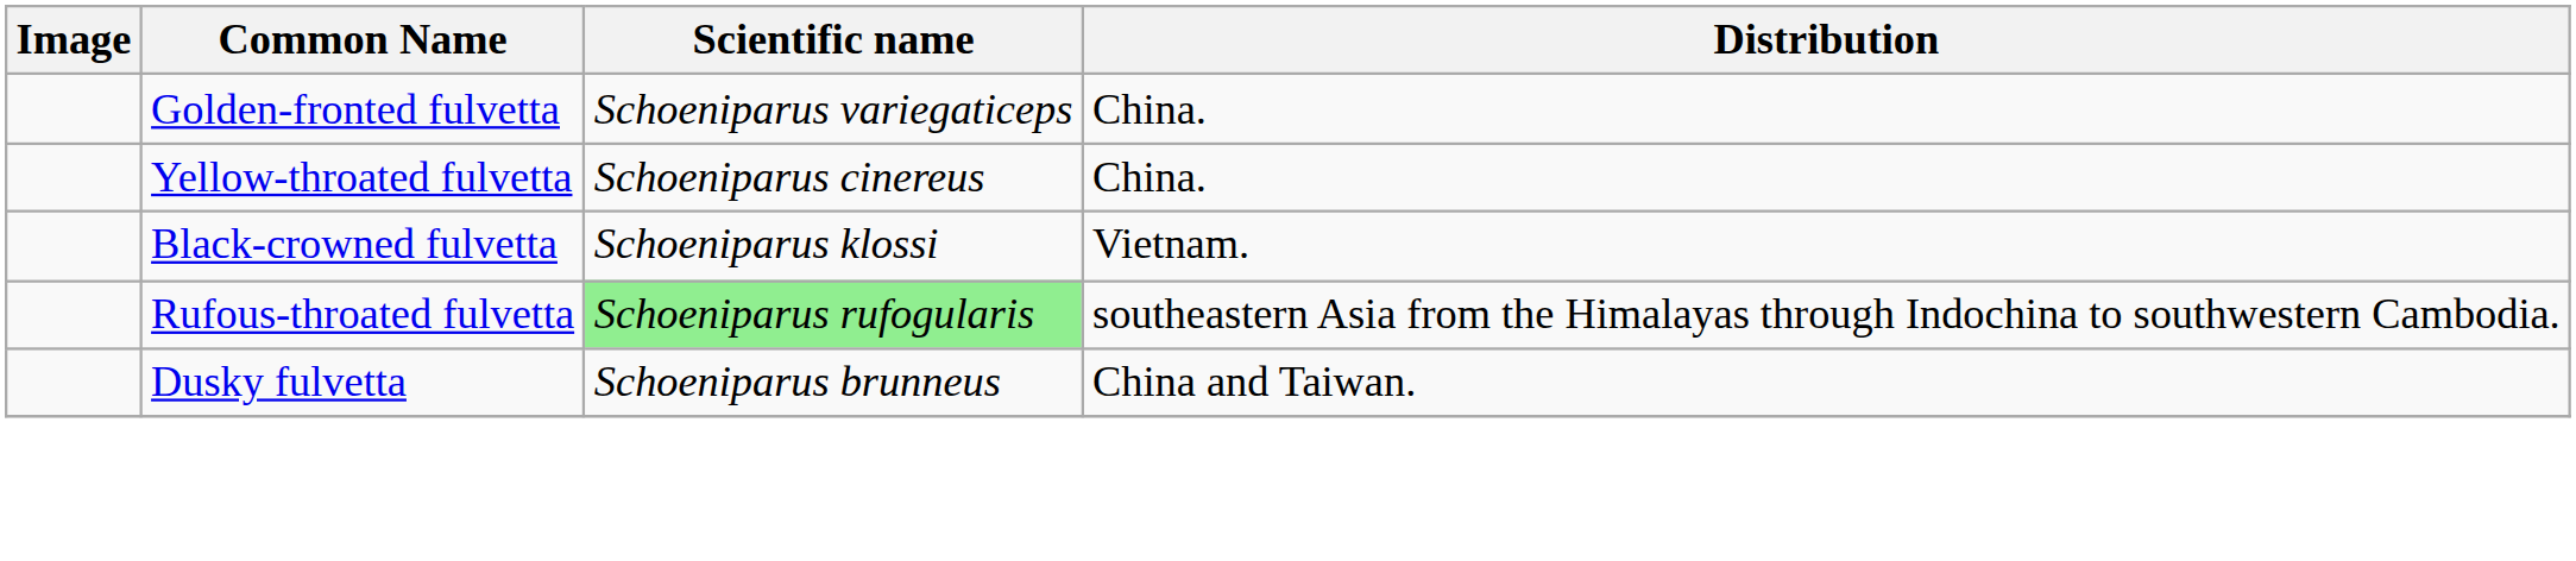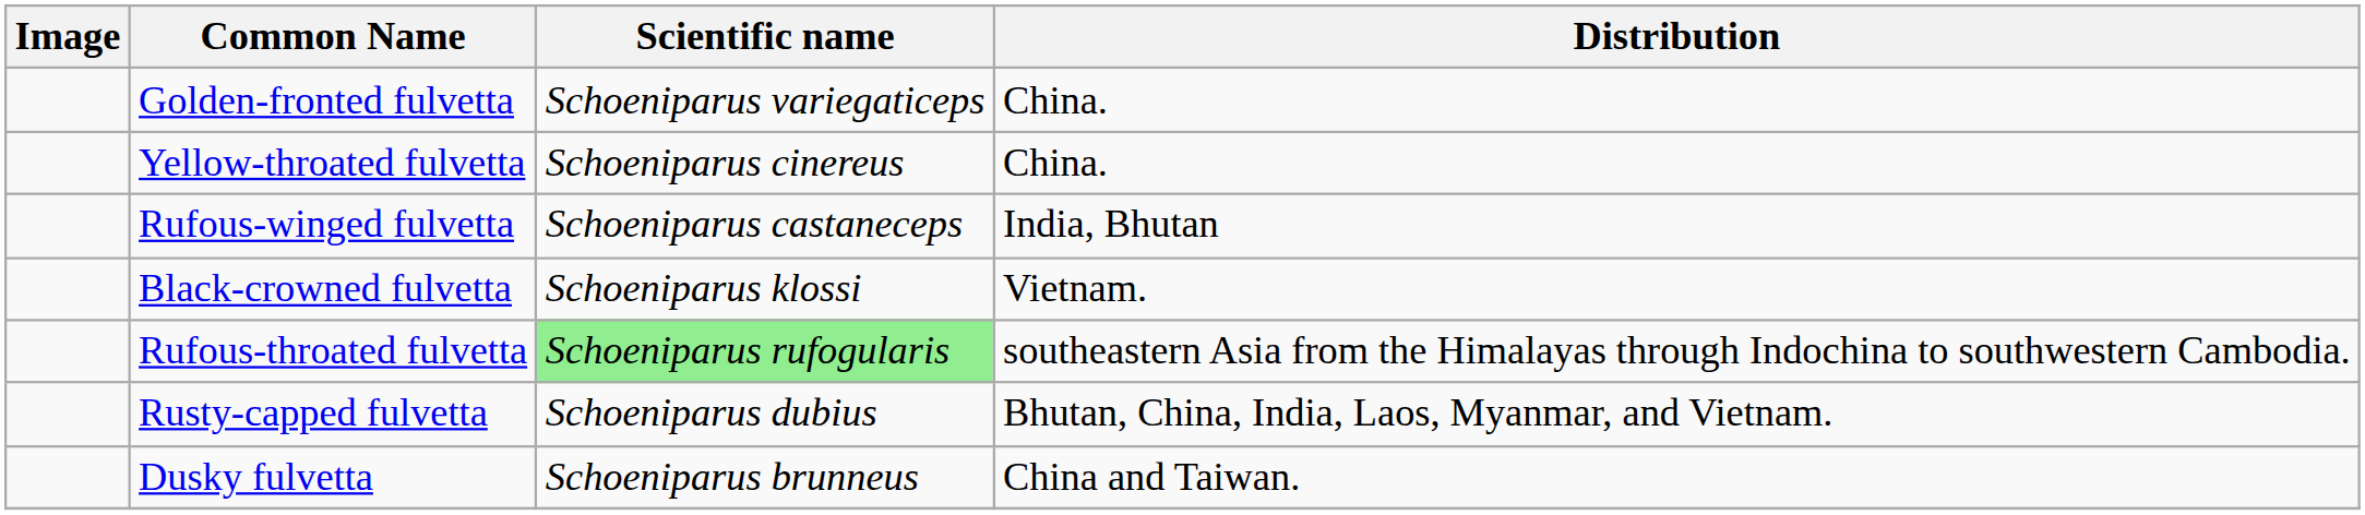+ row: Rufous-winged fulvetta | Schoeniparus castaneceps | India, Bhutan
+ row: Rusty-capped fulvetta | Schoeniparus dubius | Bhutan, China, India, Laos, Myanmar, and Vietnam.
